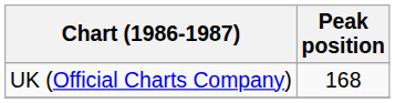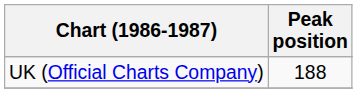UK (Official Charts Company) | Peak position: 168 -> 188
